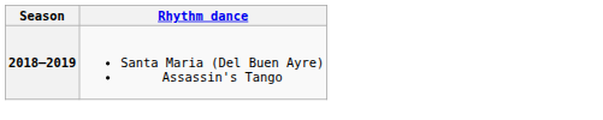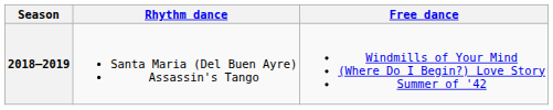+ column: Free dance | Windmills of Your Mind (Where Do I Begin?) Love Story Summer of '42
